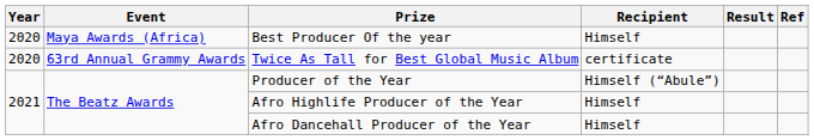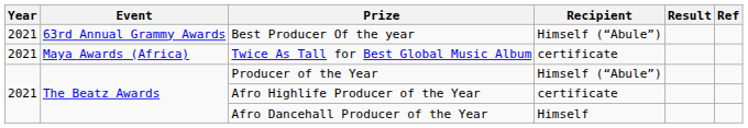Best Producer Of the year | Year: 2020 -> 2021
Best Producer Of the year | Event: Maya Awards (Africa) -> 63rd Annual Grammy Awards
Best Producer Of the year | Recipient: Himself -> Himself (“Abule”)
Twice As Tall for Best Global Music Album | Year: 2020 -> 2021
Twice As Tall for Best Global Music Album | Event: 63rd Annual Grammy Awards -> Maya Awards (Africa)
Afro Highlife Producer of the Year | Recipient: Himself -> certificate
